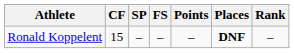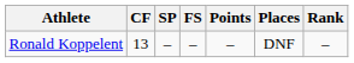Ronald Koppelent | CF: 15 -> 13
Ronald Koppelent | Places: bold -> normal
